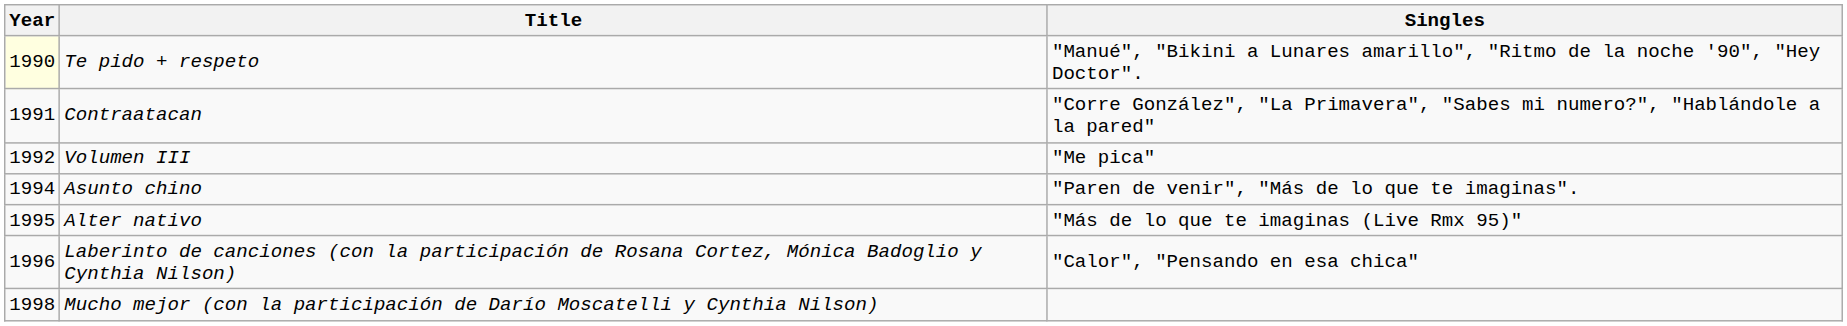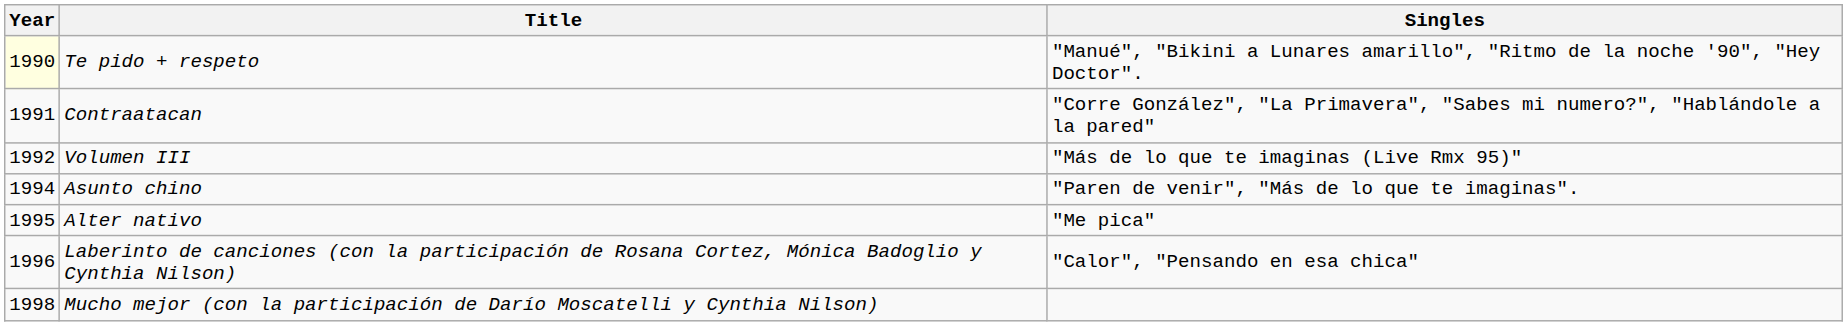Volumen III | Singles: "Me pica" -> "Más de lo que te imaginas (Live Rmx 95)"
Alter nativo | Singles: "Más de lo que te imaginas (Live Rmx 95)" -> "Me pica"
